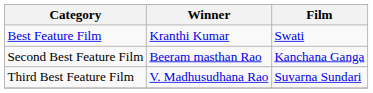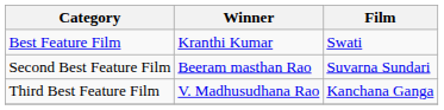Second Best Feature Film | Film: Kanchana Ganga -> Suvarna Sundari
Third Best Feature Film | Film: Suvarna Sundari -> Kanchana Ganga
